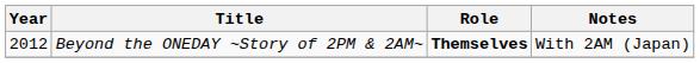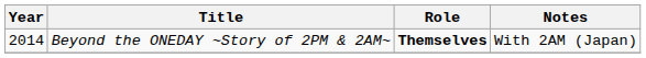Beyond the ONEDAY ~Story of 2PM & 2AM~ | Year: 2012 -> 2014
